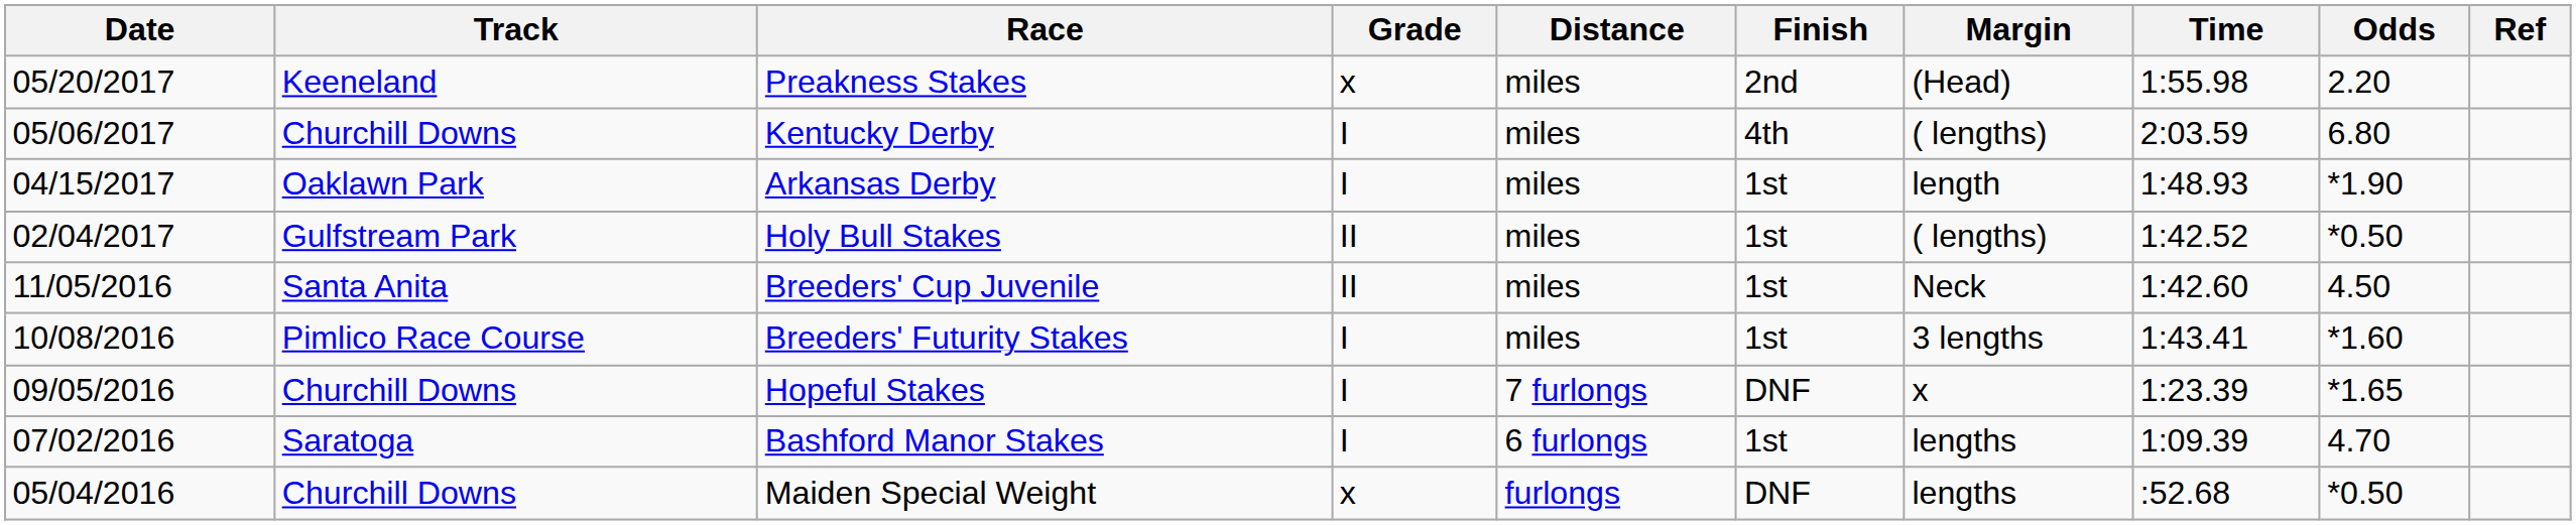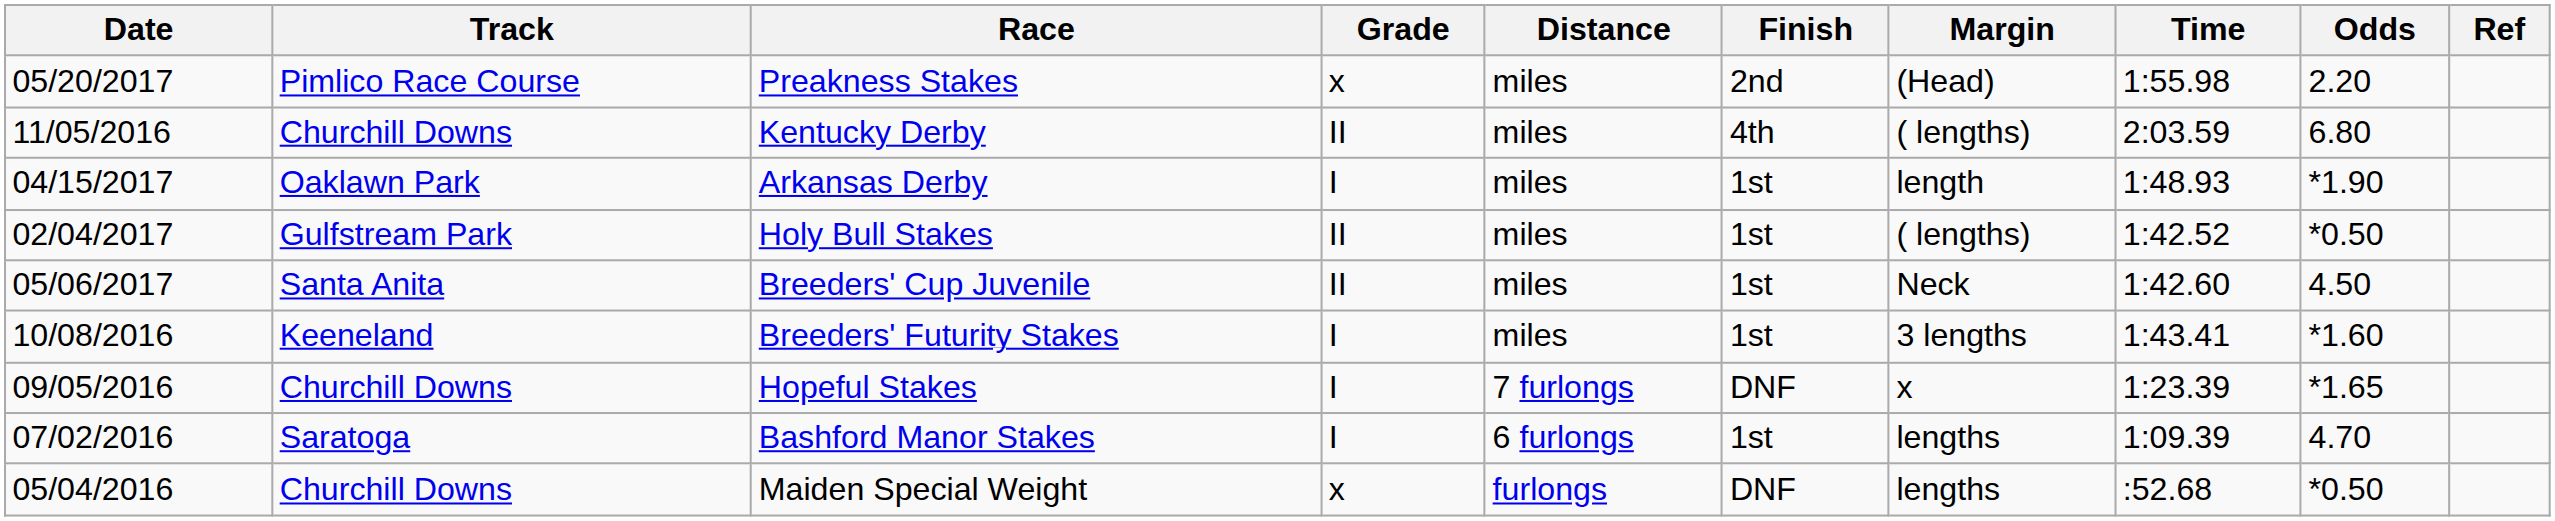Preakness Stakes | Track: Keeneland -> Pimlico Race Course
Kentucky Derby | Date: 05/06/2017 -> 11/05/2016
Kentucky Derby | Grade: I -> II
Breeders' Cup Juvenile | Date: 11/05/2016 -> 05/06/2017
Breeders' Futurity Stakes | Track: Pimlico Race Course -> Keeneland
